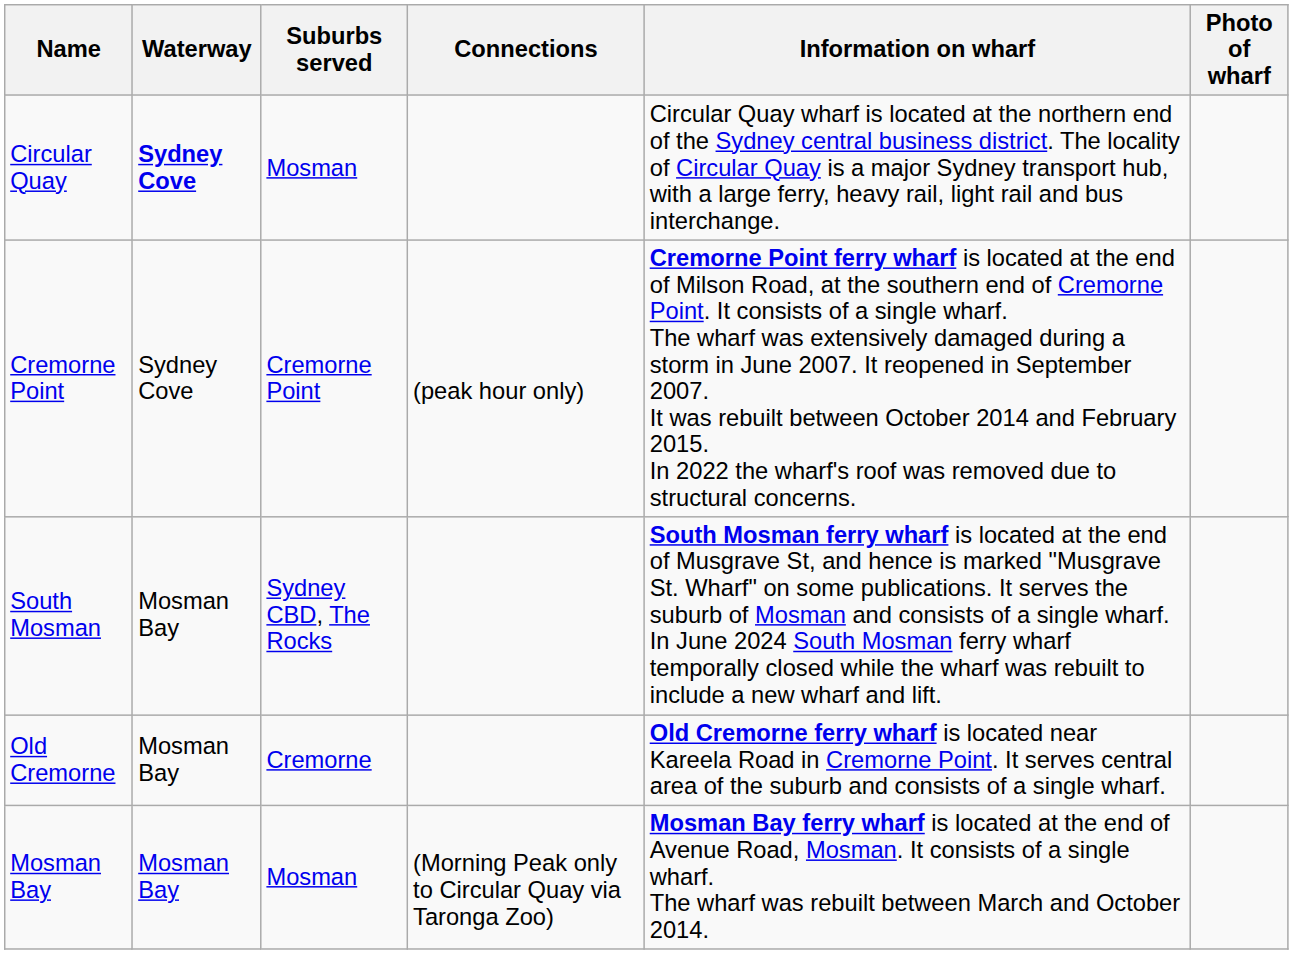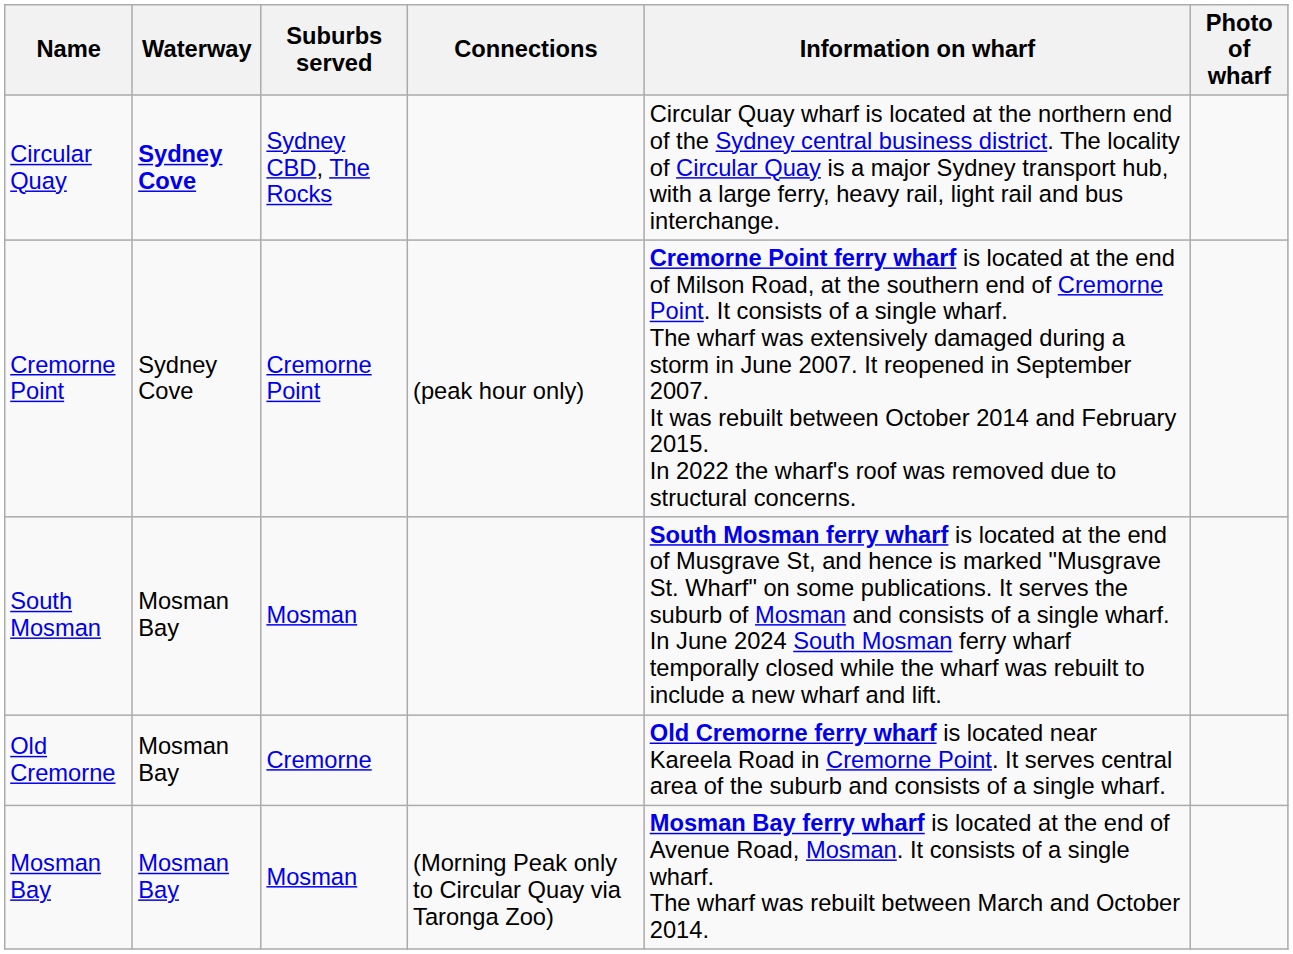Circular Quay | Suburbs served: Mosman -> Sydney CBD, The Rocks
South Mosman | Suburbs served: Sydney CBD, The Rocks -> Mosman
